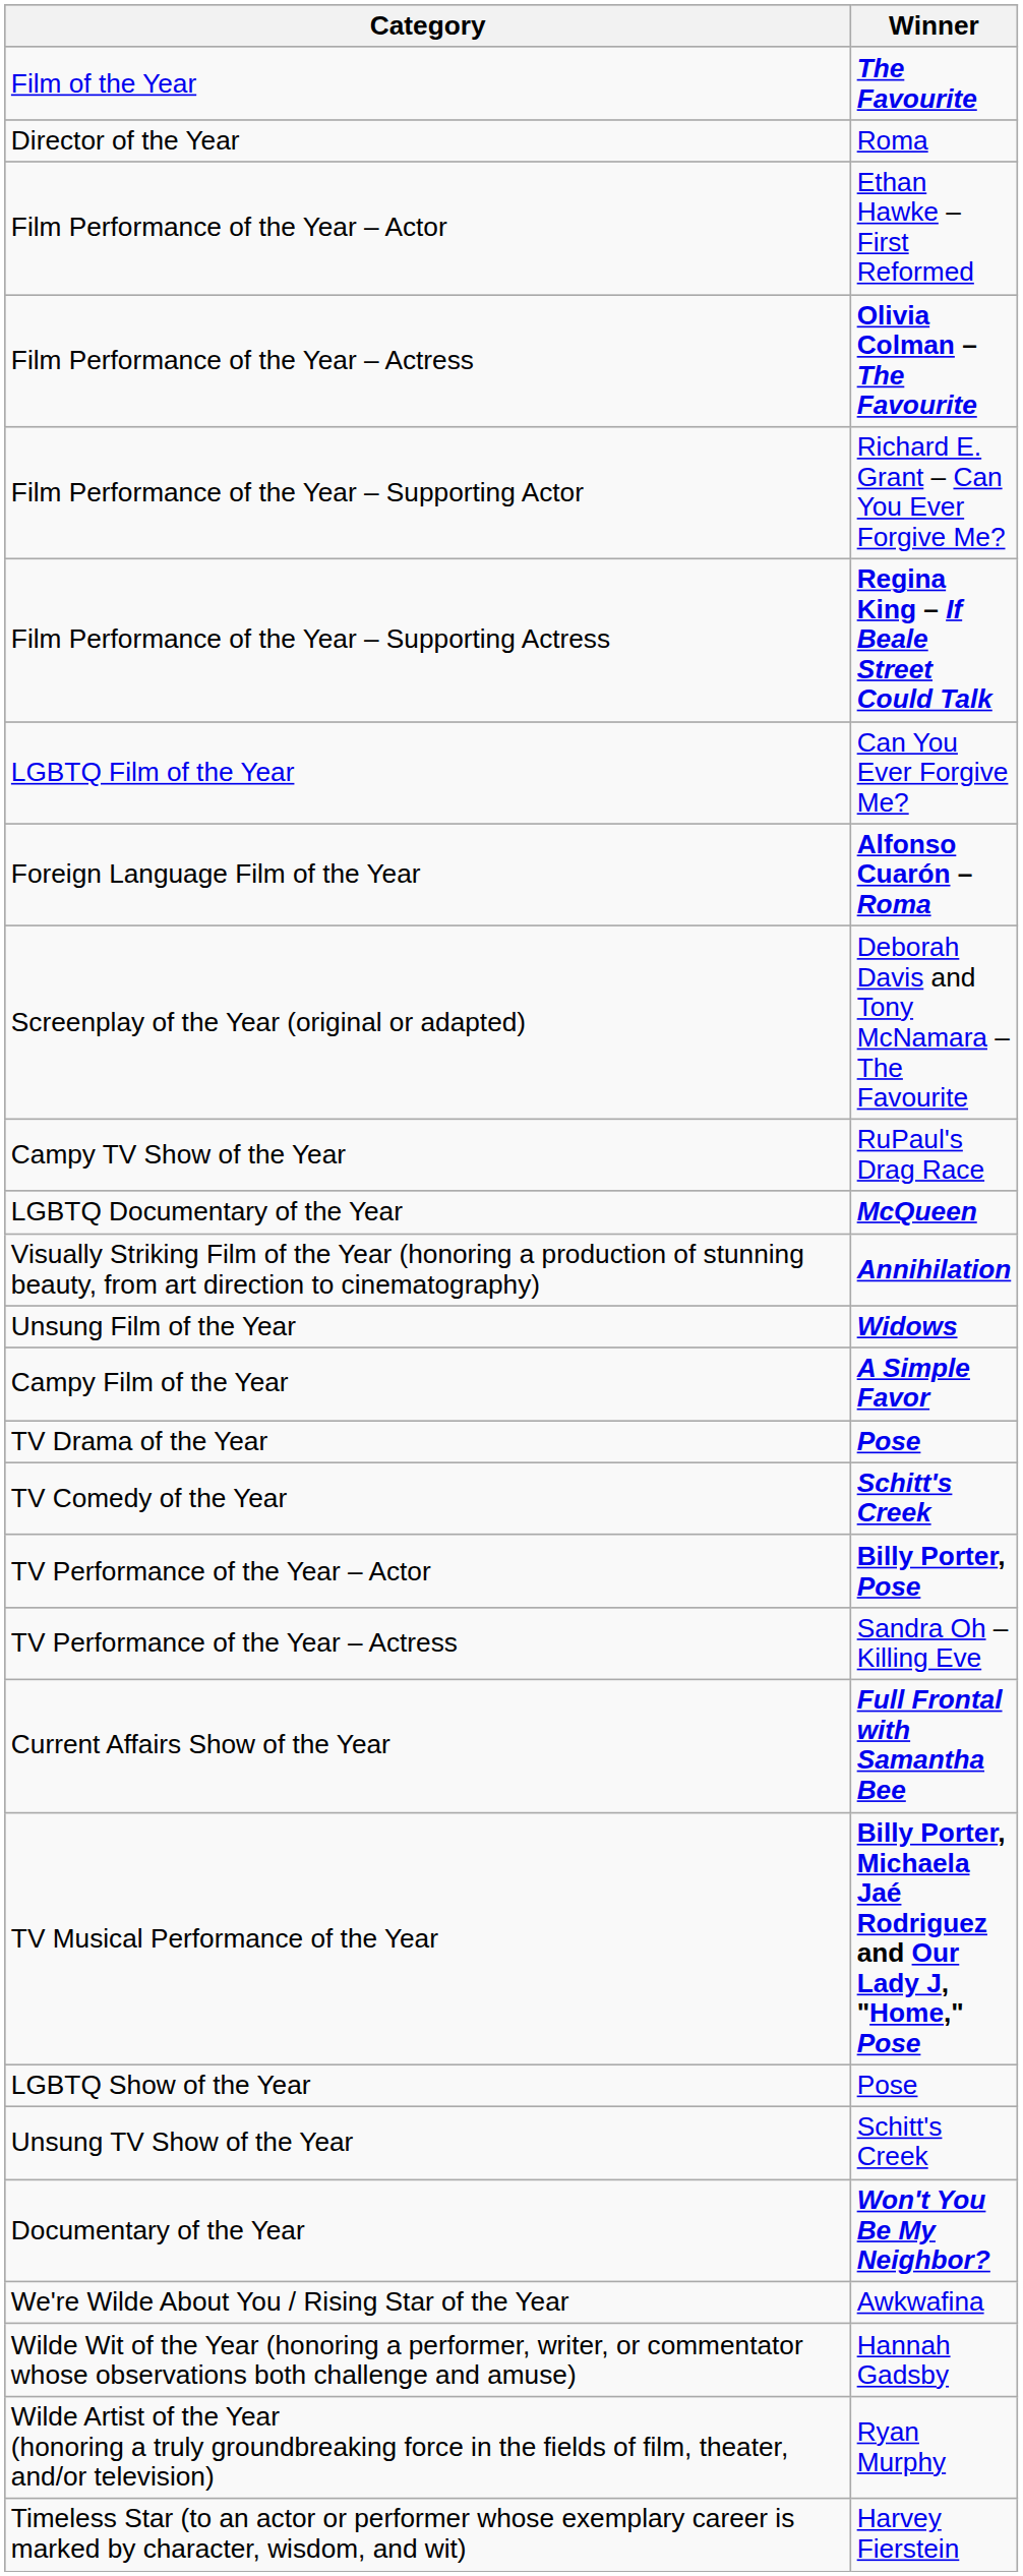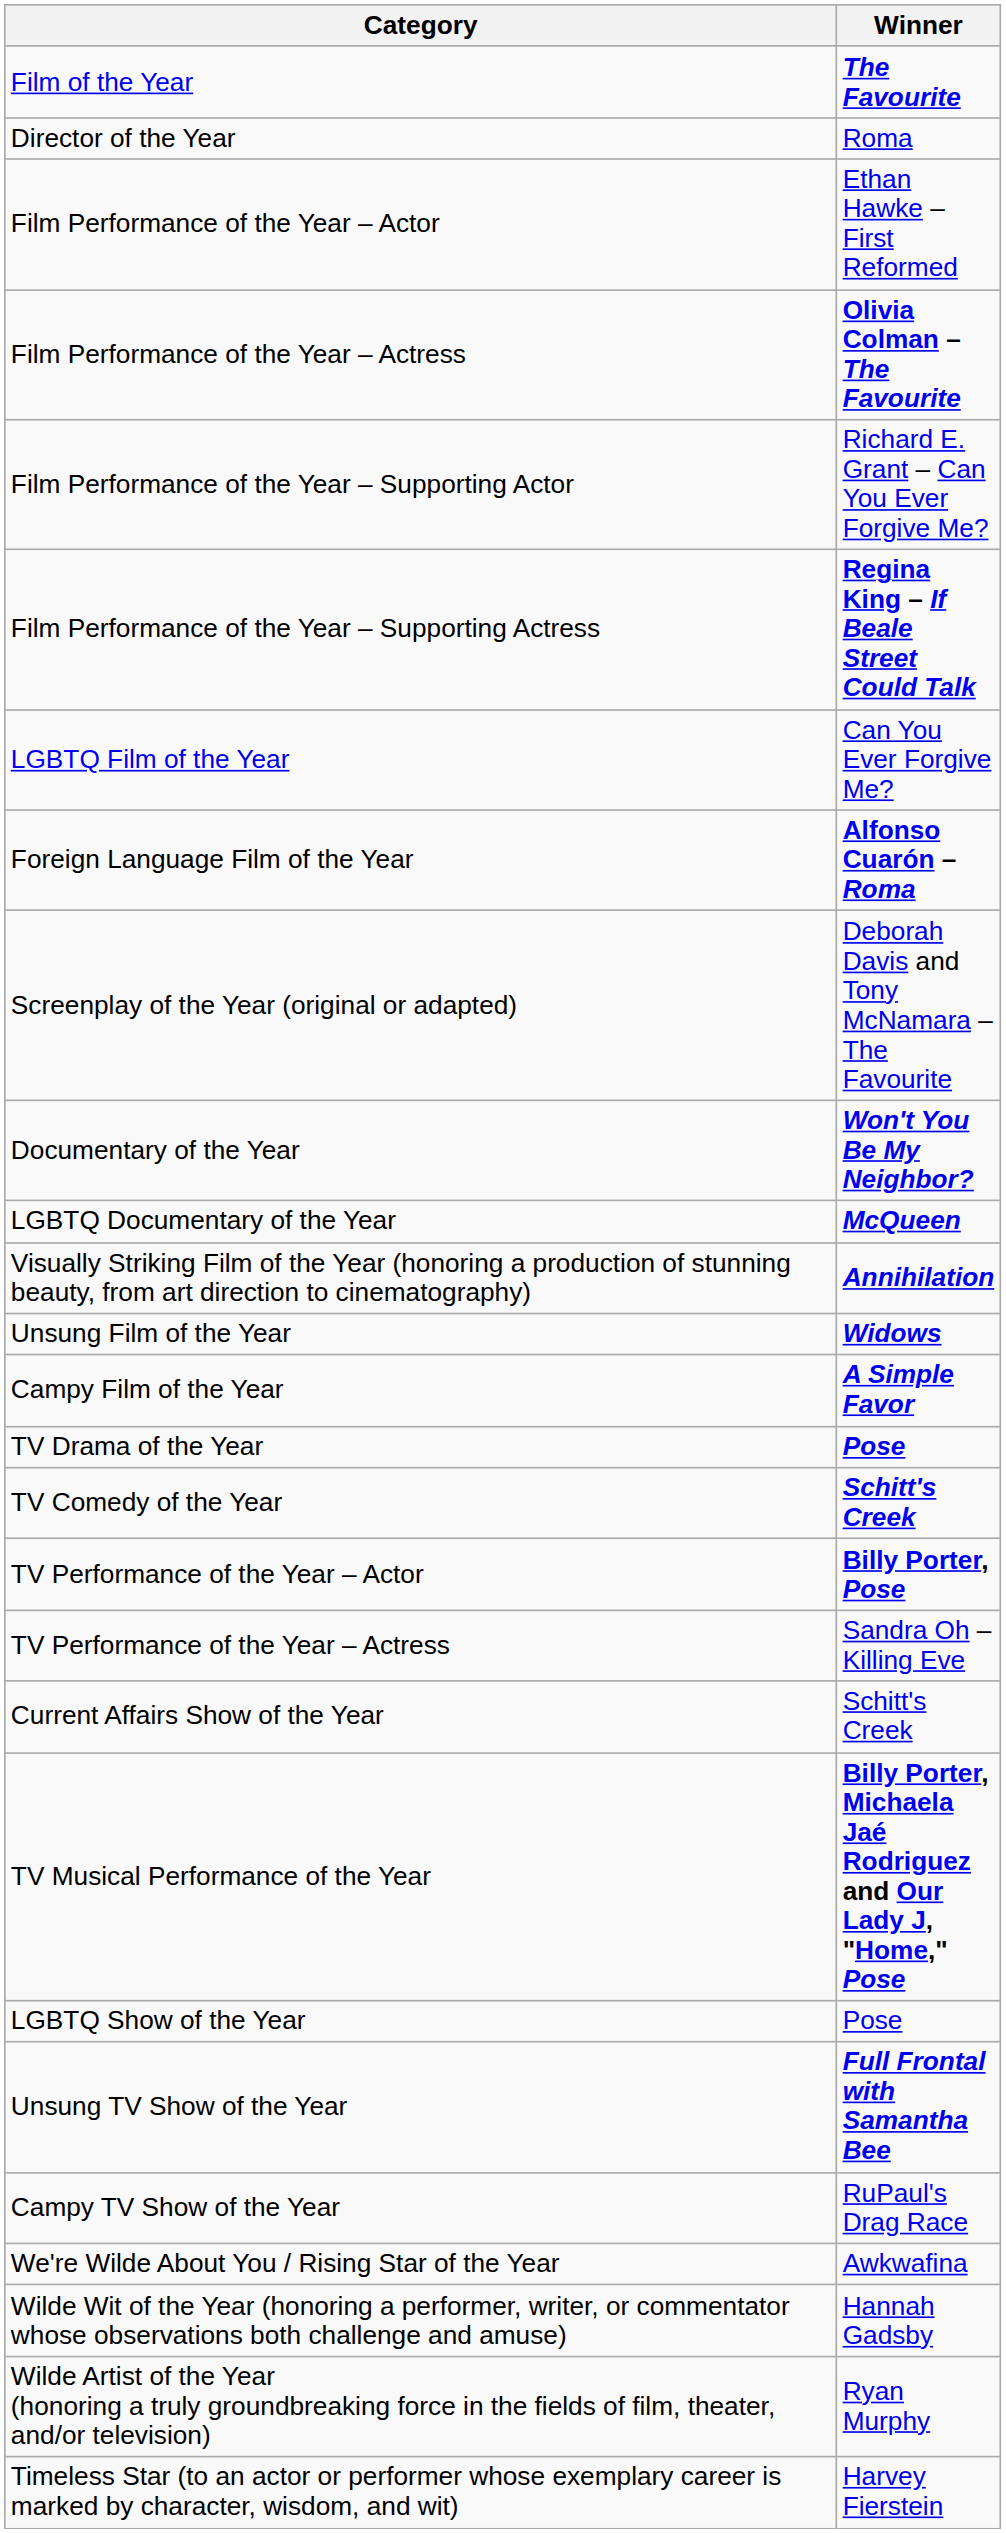rows swapped: Documentary of the Year <-> Campy TV Show of the Year
Current Affairs Show of the Year | Winner: Full Frontal with Samantha Bee -> Schitt's Creek
Unsung TV Show of the Year | Winner: Schitt's Creek -> Full Frontal with Samantha Bee
